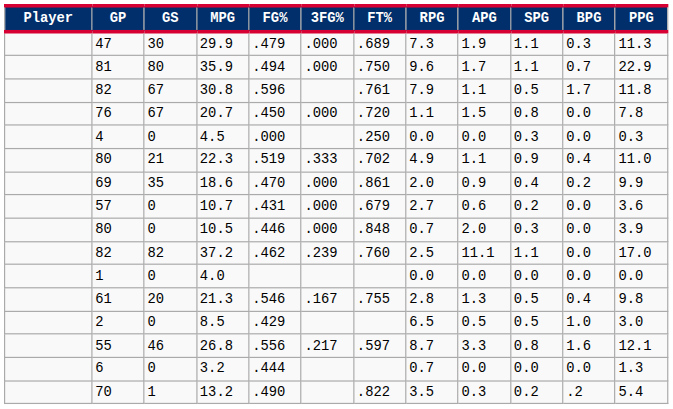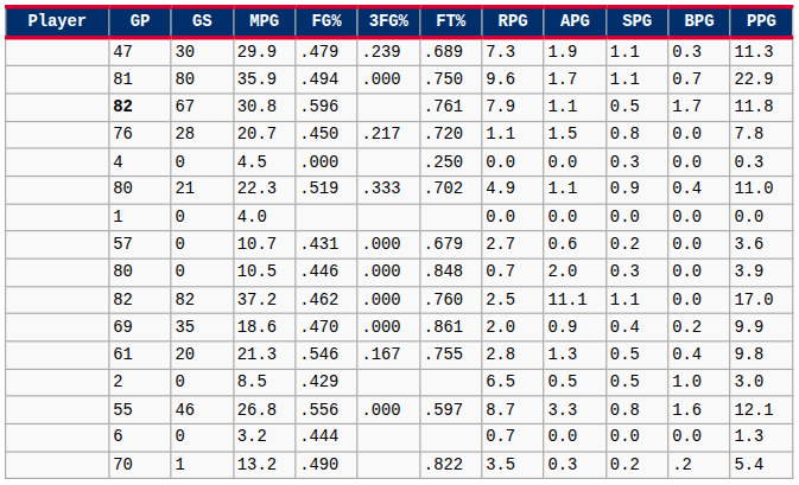29.9 | 3FG%: .000 -> .239
30.8 | GP: normal -> bold
20.7 | GS: 67 -> 28
20.7 | 3FG%: .000 -> .217
rows swapped: 4.0 <-> 18.6
37.2 | 3FG%: .239 -> .000
26.8 | 3FG%: .217 -> .000
